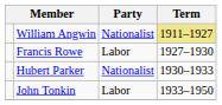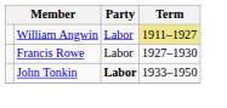William Angwin | Party: Nationalist -> Labor
- row: Hubert Parker | Nationalist | 1930–1933
John Tonkin | Party: normal -> bold
